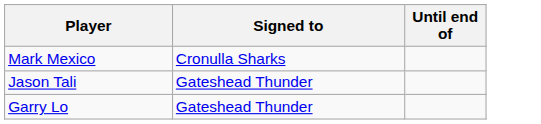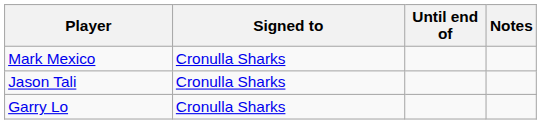+ column: Notes
Jason Tali | Signed to: Gateshead Thunder -> Cronulla Sharks
Garry Lo | Signed to: Gateshead Thunder -> Cronulla Sharks
